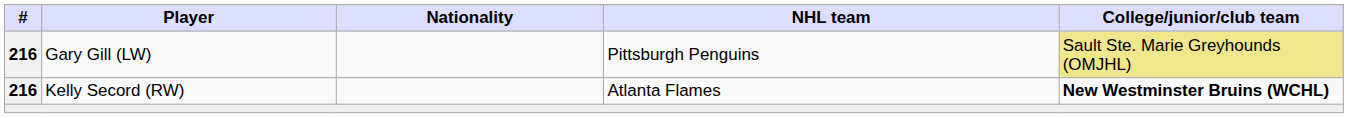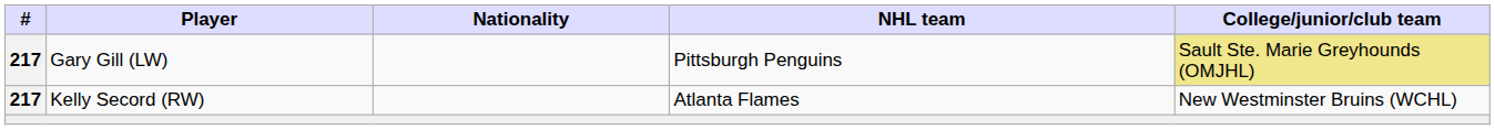Gary Gill (LW) | #: 216 -> 217
Kelly Secord (RW) | #: 216 -> 217
Kelly Secord (RW) | College/junior/club team: bold -> normal
